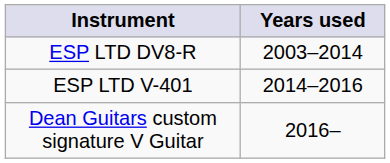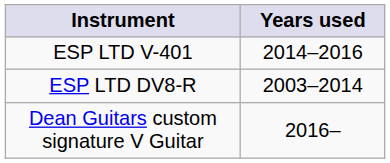rows swapped: ESP LTD DV8-R <-> ESP LTD V-401
